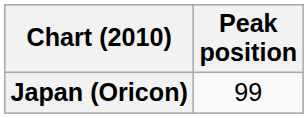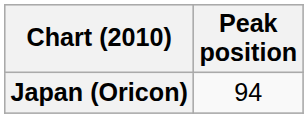Japan (Oricon) | Peak position: 99 -> 94
